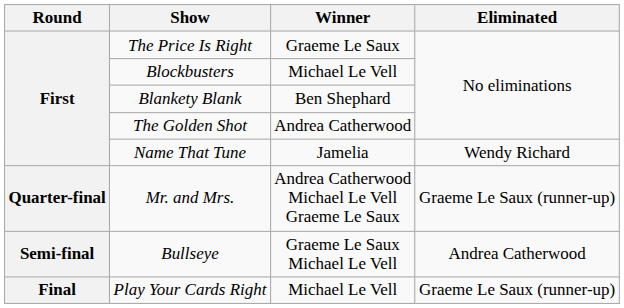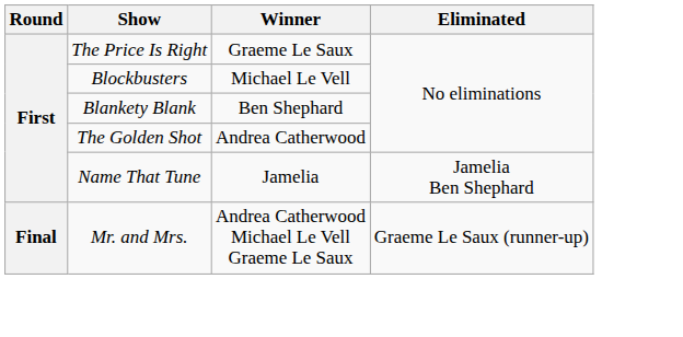Name That Tune | Eliminated: Wendy Richard -> Jamelia Ben Shephard
Mr. and Mrs. | Round: Quarter-final -> Final
- row: Semi-final | Bullseye | Graeme Le Saux Michael Le Vell | Andrea Catherwood
- row: Final | Play Your Cards Right | Michael Le Vell | Graeme Le Saux (runner-up)
